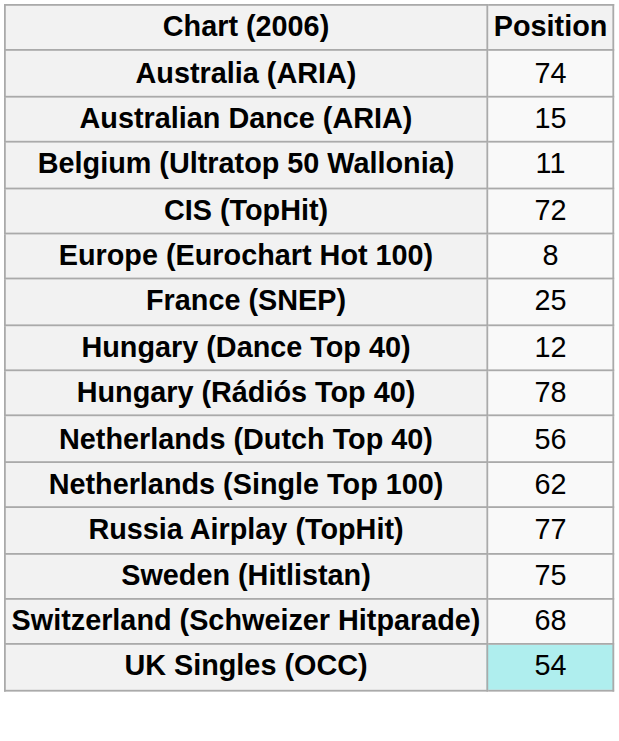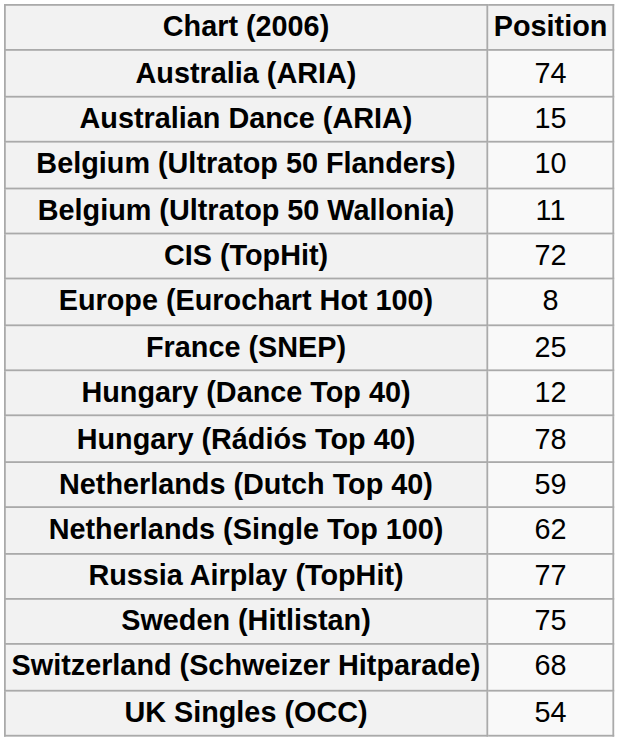+ row: Belgium (Ultratop 50 Flanders) | 10
Netherlands (Dutch Top 40) | Position: 56 -> 59
UK Singles (OCC) | Position: paleturquoise background -> no background
